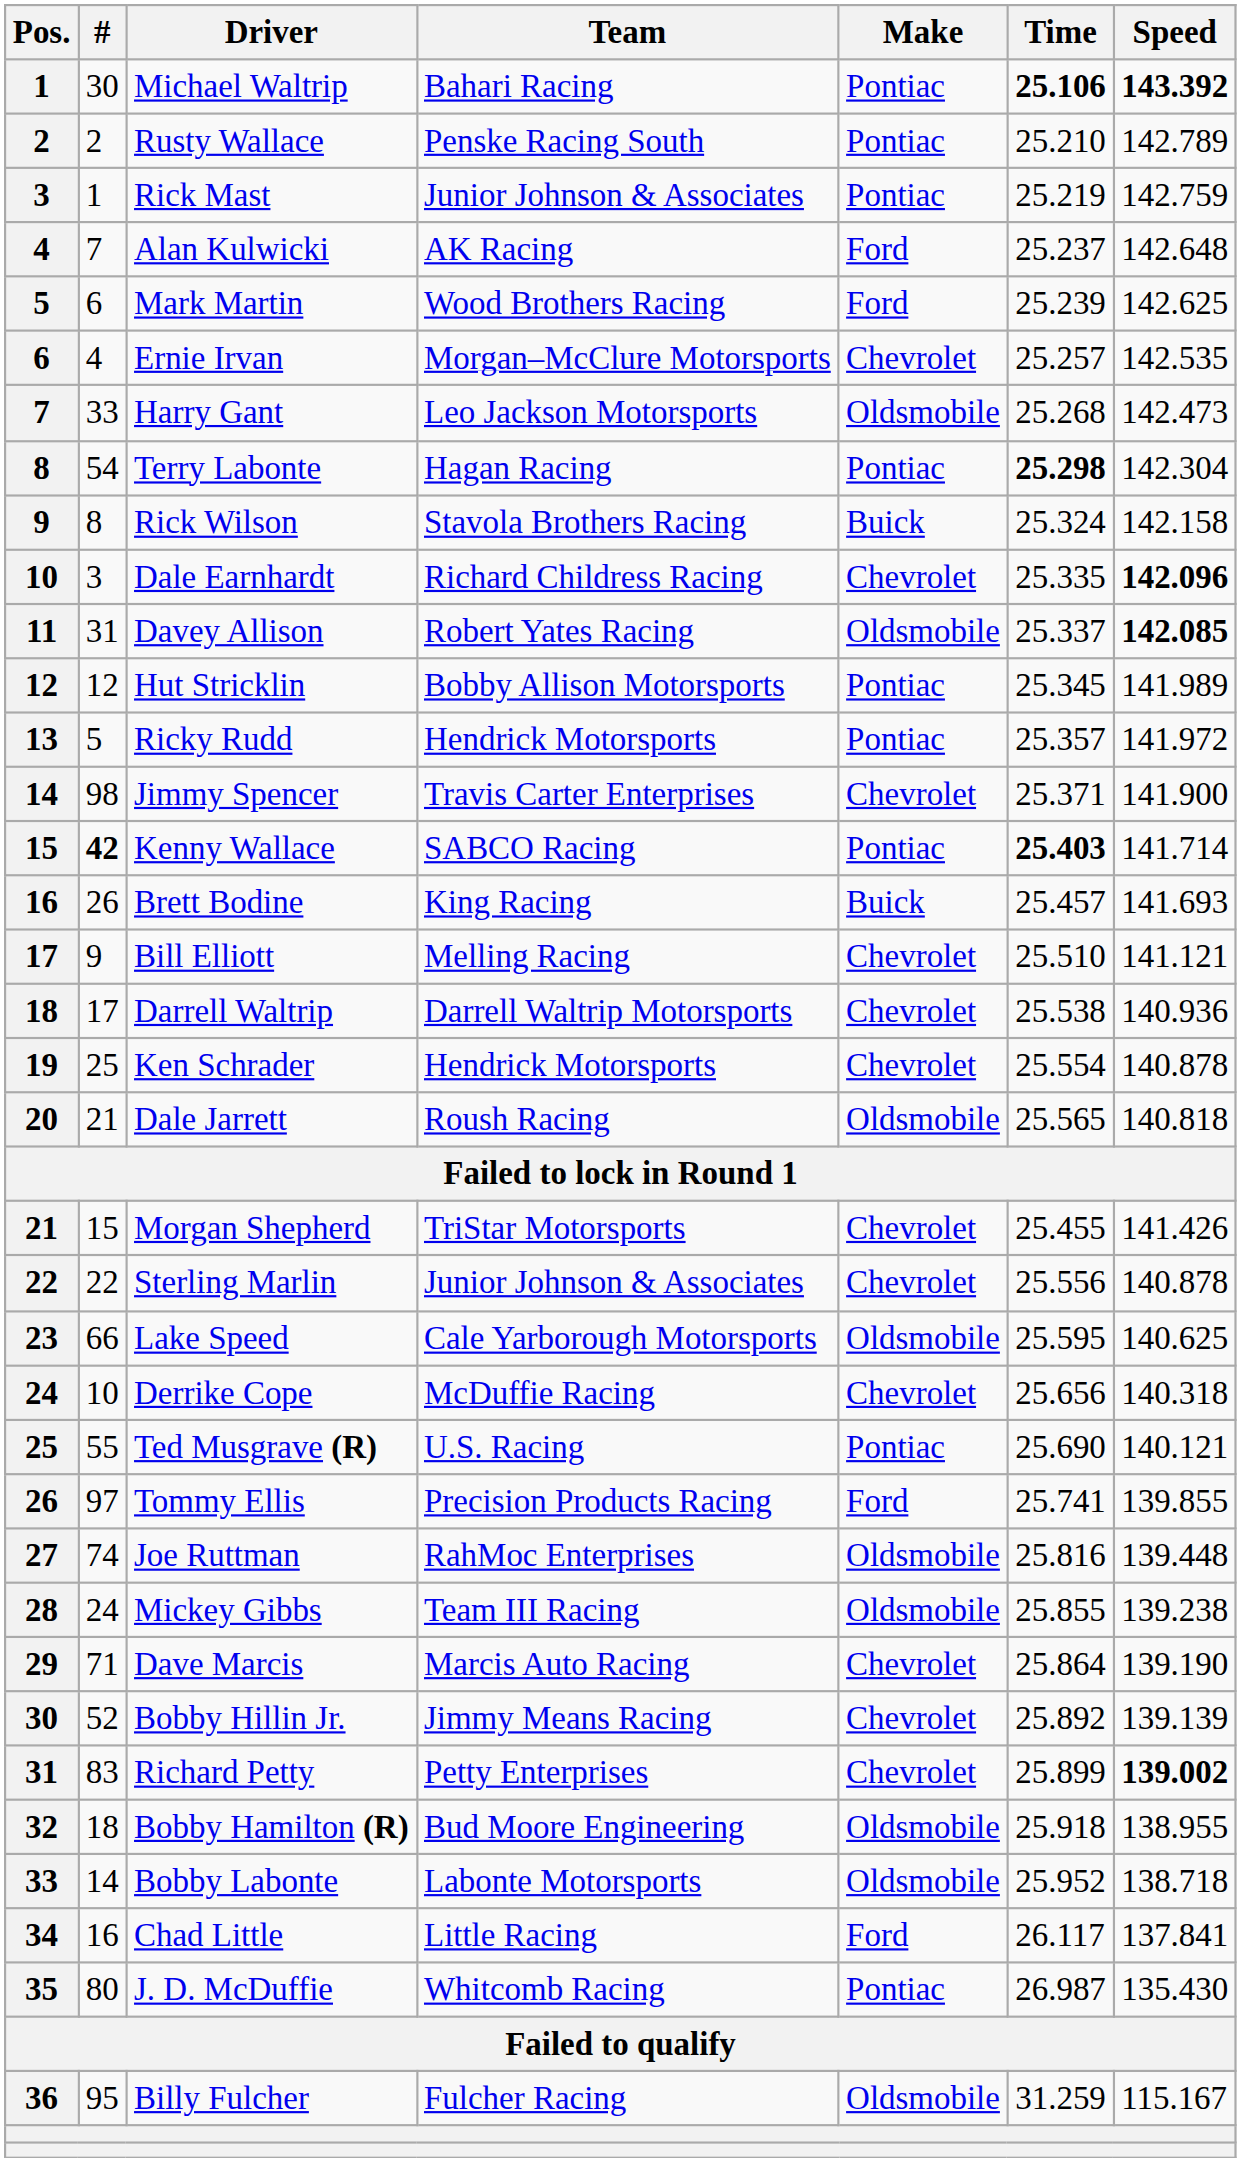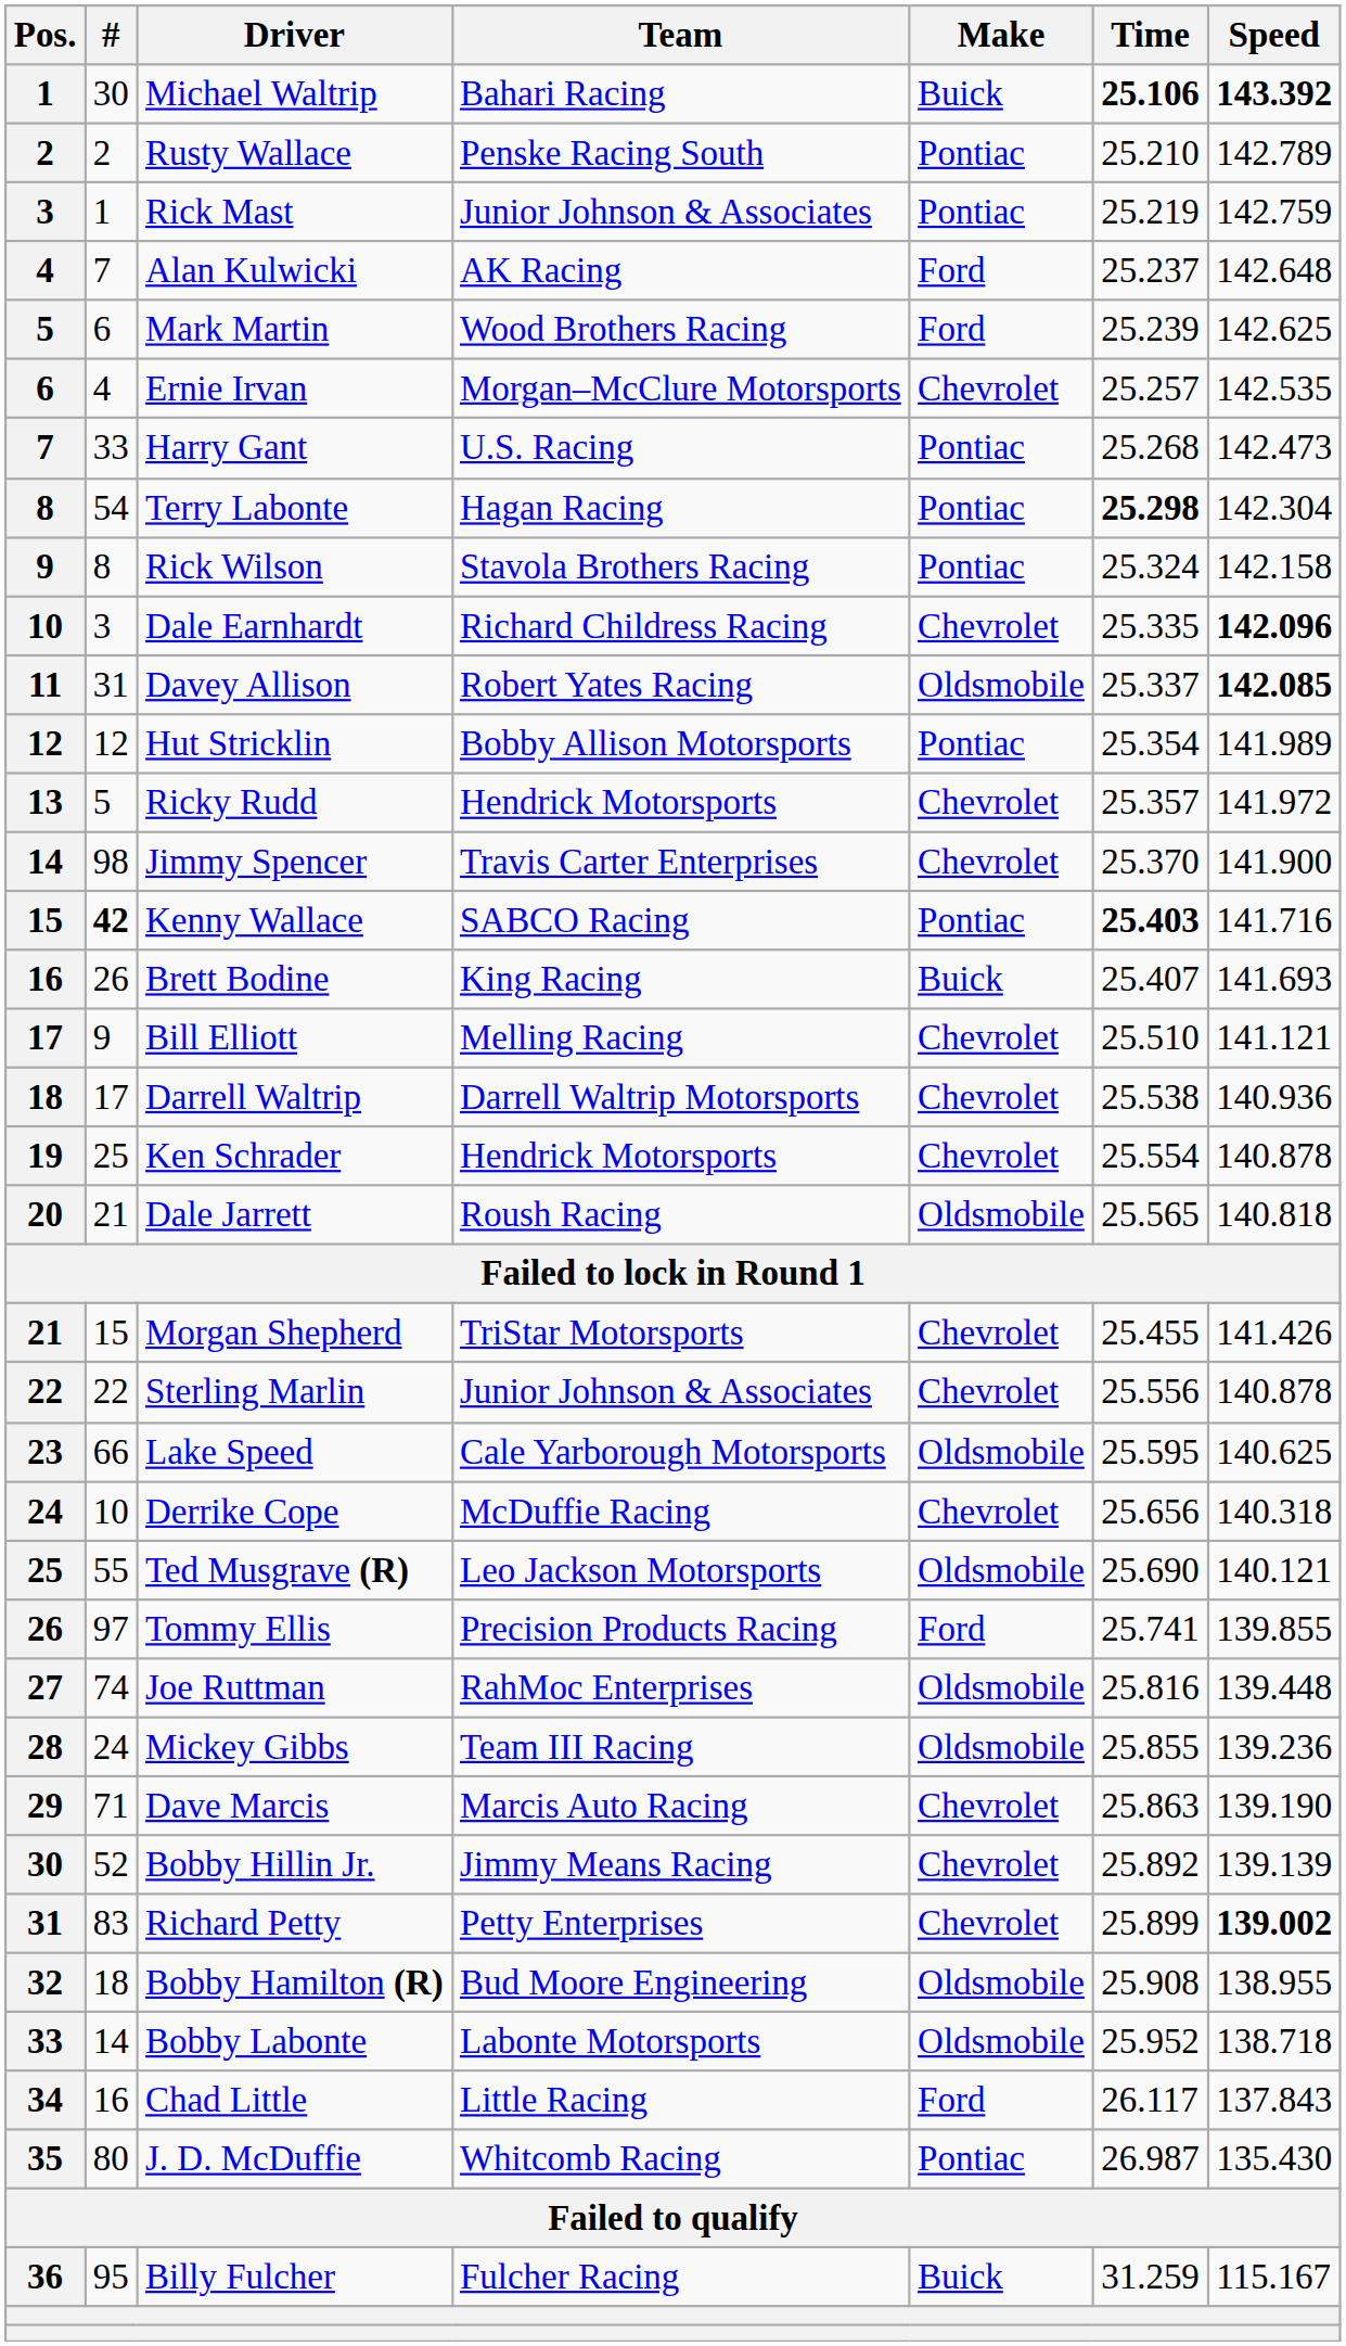Michael Waltrip | Make: Pontiac -> Buick
Harry Gant | Team: Leo Jackson Motorsports -> U.S. Racing
Harry Gant | Make: Oldsmobile -> Pontiac
Rick Wilson | Make: Buick -> Pontiac
Hut Stricklin | Time: 25.345 -> 25.354
Ricky Rudd | Make: Pontiac -> Chevrolet
Jimmy Spencer | Time: 25.371 -> 25.370
Kenny Wallace | Speed: 141.714 -> 141.716
Brett Bodine | Time: 25.457 -> 25.407
Ted Musgrave (R) | Team: U.S. Racing -> Leo Jackson Motorsports
Ted Musgrave (R) | Make: Pontiac -> Oldsmobile
Mickey Gibbs | Speed: 139.238 -> 139.236
Dave Marcis | Time: 25.864 -> 25.863
Bobby Hamilton (R) | Time: 25.918 -> 25.908
Chad Little | Speed: 137.841 -> 137.843
Billy Fulcher | Make: Oldsmobile -> Buick
